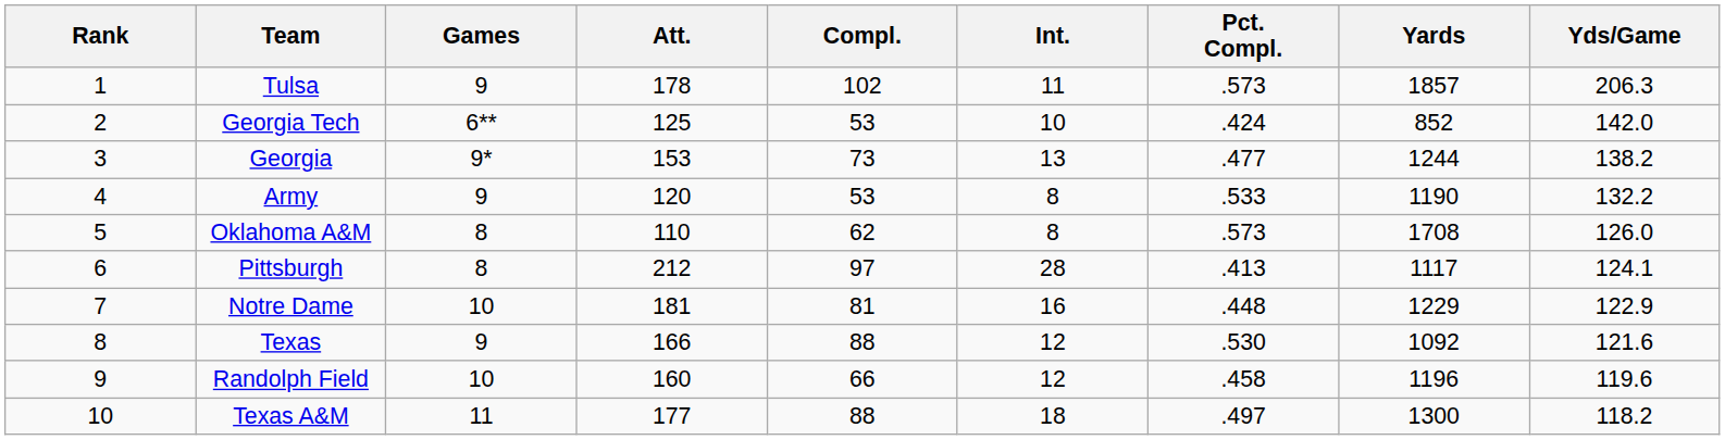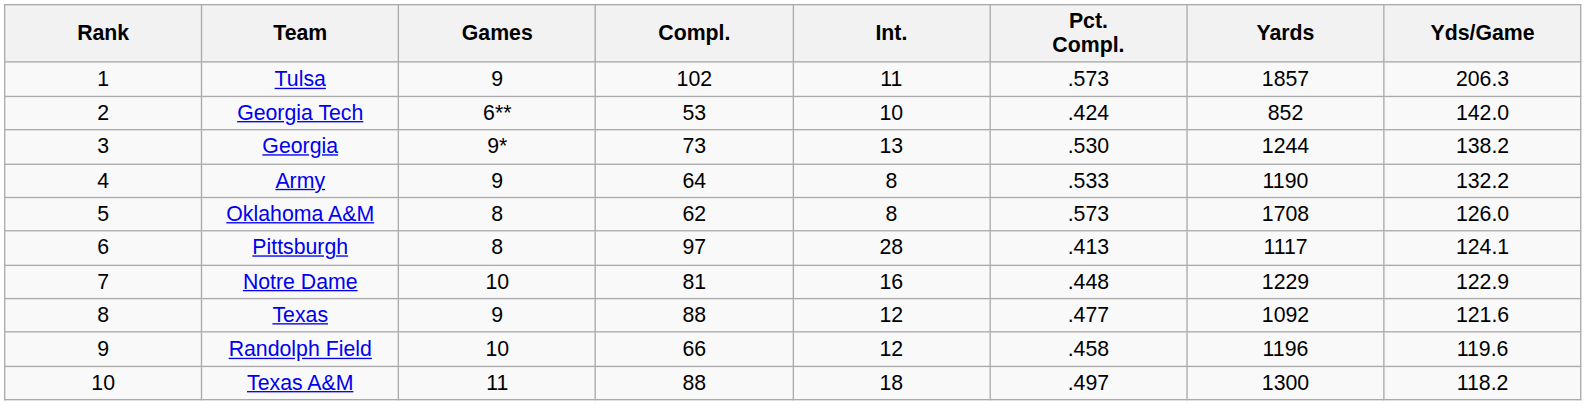- column: Att. | 178 | 125 | 153 | 120 | 110 | 212 | 181 | 166 | 160 | 177
Georgia | Pct. Compl.: .477 -> .530
Army | Compl.: 53 -> 64
Texas | Pct. Compl.: .530 -> .477
